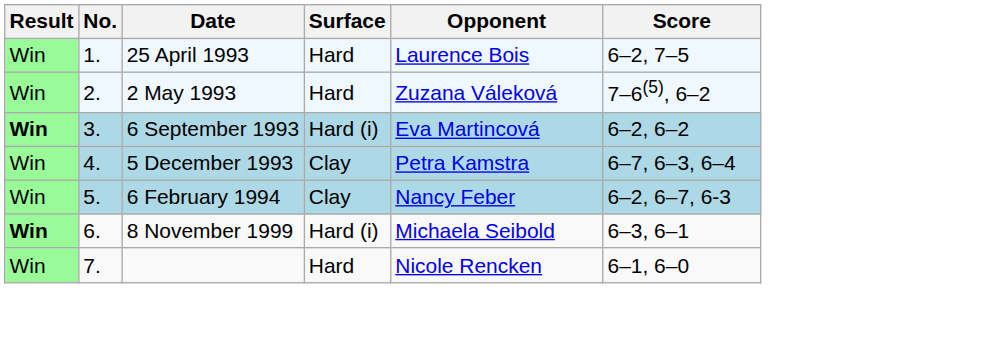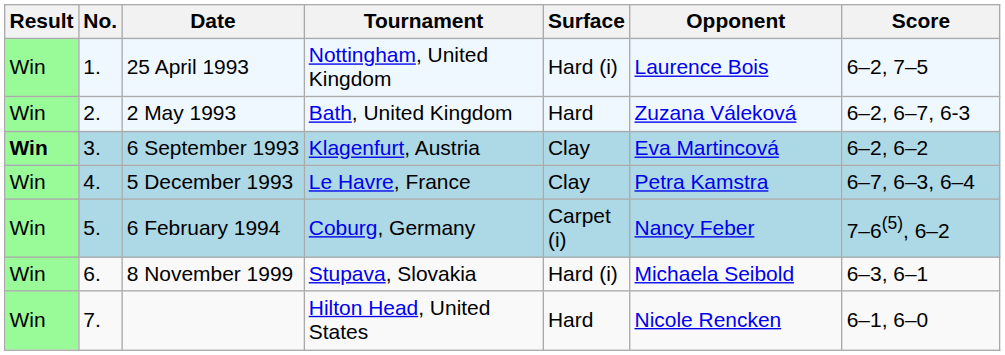+ column: Tournament | Nottingham, United Kingdom | Bath, United Kingdom | Klagenfurt, Austria | Le Havre, France | Coburg, Germany | Stupava, Slovakia | Hilton Head, United States
25 April 1993 | Surface: Hard -> Hard (i)
2 May 1993 | Score: 7–6(5), 6–2 -> 6–2, 6–7, 6-3
6 September 1993 | Surface: Hard (i) -> Clay
6 February 1994 | Surface: Clay -> Carpet (i)
6 February 1994 | Score: 6–2, 6–7, 6-3 -> 7–6(5), 6–2
8 November 1999 | Result: bold -> normal
